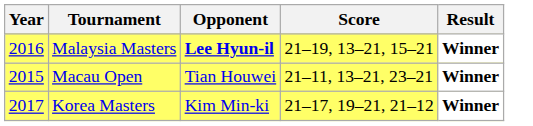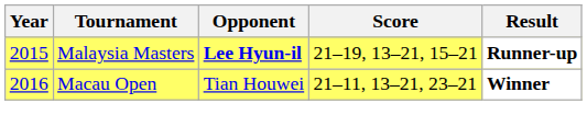Malaysia Masters | Year: 2016 -> 2015
Malaysia Masters | Result: Winner -> Runner-up
Macau Open | Year: 2015 -> 2016
- row: 2017 | Korea Masters | Kim Min-ki | 21–17, 19–21, 21–12 | Winner
